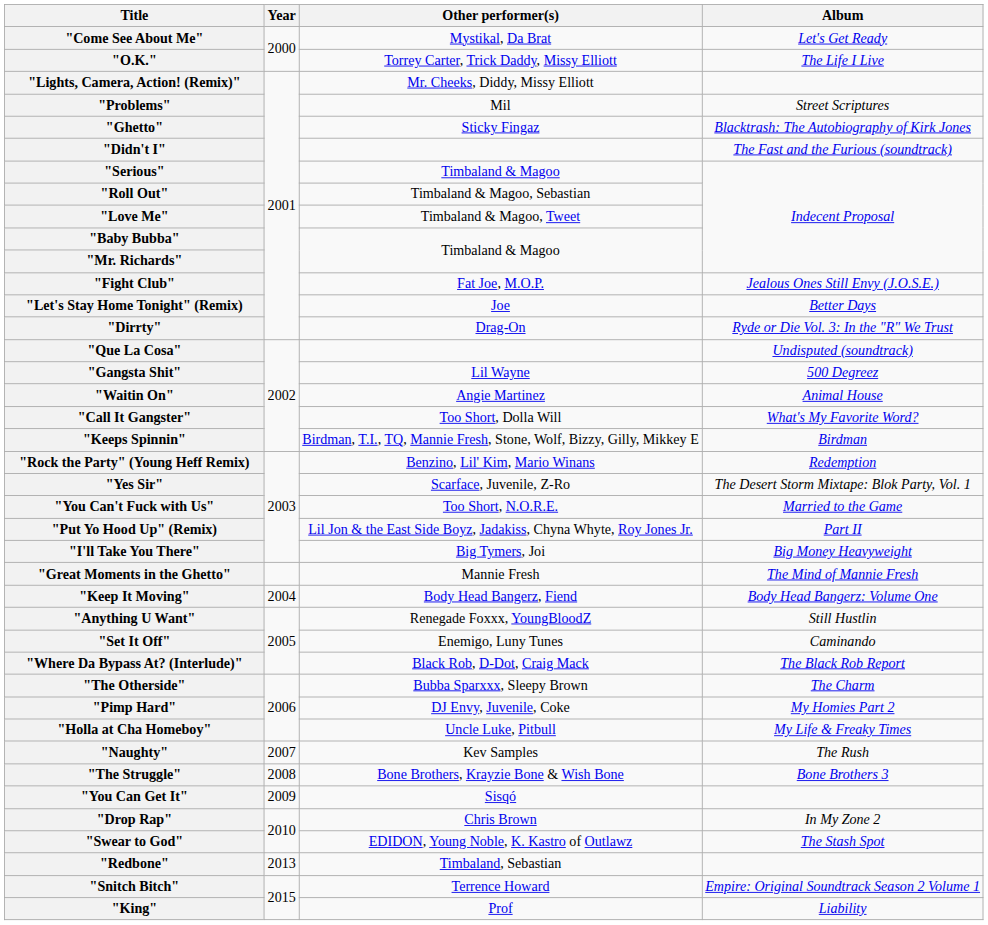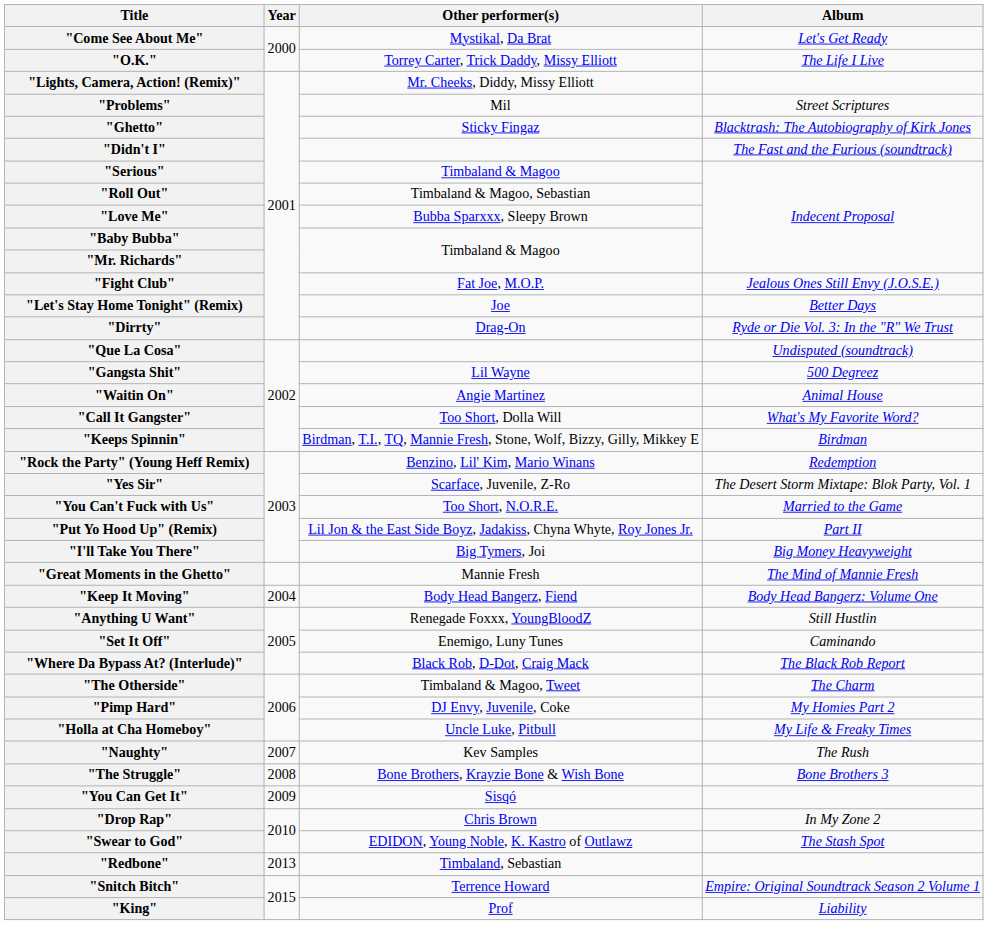"Love Me" | Other performer(s): Timbaland & Magoo, Tweet -> Bubba Sparxxx, Sleepy Brown
"The Otherside" | Other performer(s): Bubba Sparxxx, Sleepy Brown -> Timbaland & Magoo, Tweet
